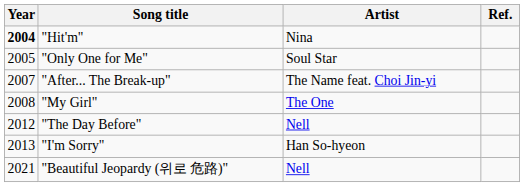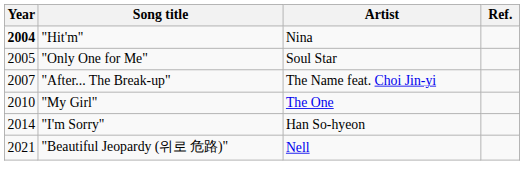"My Girl" | Year: 2008 -> 2010
- row: 2012 | "The Day Before" | Nell
"I'm Sorry" | Year: 2013 -> 2014
